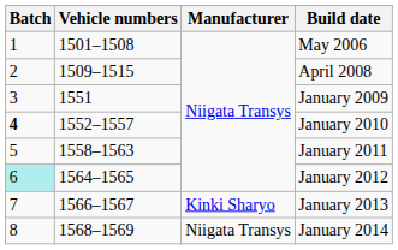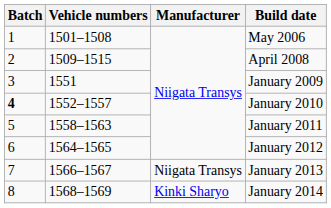January 2012 | Batch: paleturquoise background -> no background
January 2013 | Manufacturer: Kinki Sharyo -> Niigata Transys
January 2014 | Manufacturer: Niigata Transys -> Kinki Sharyo
